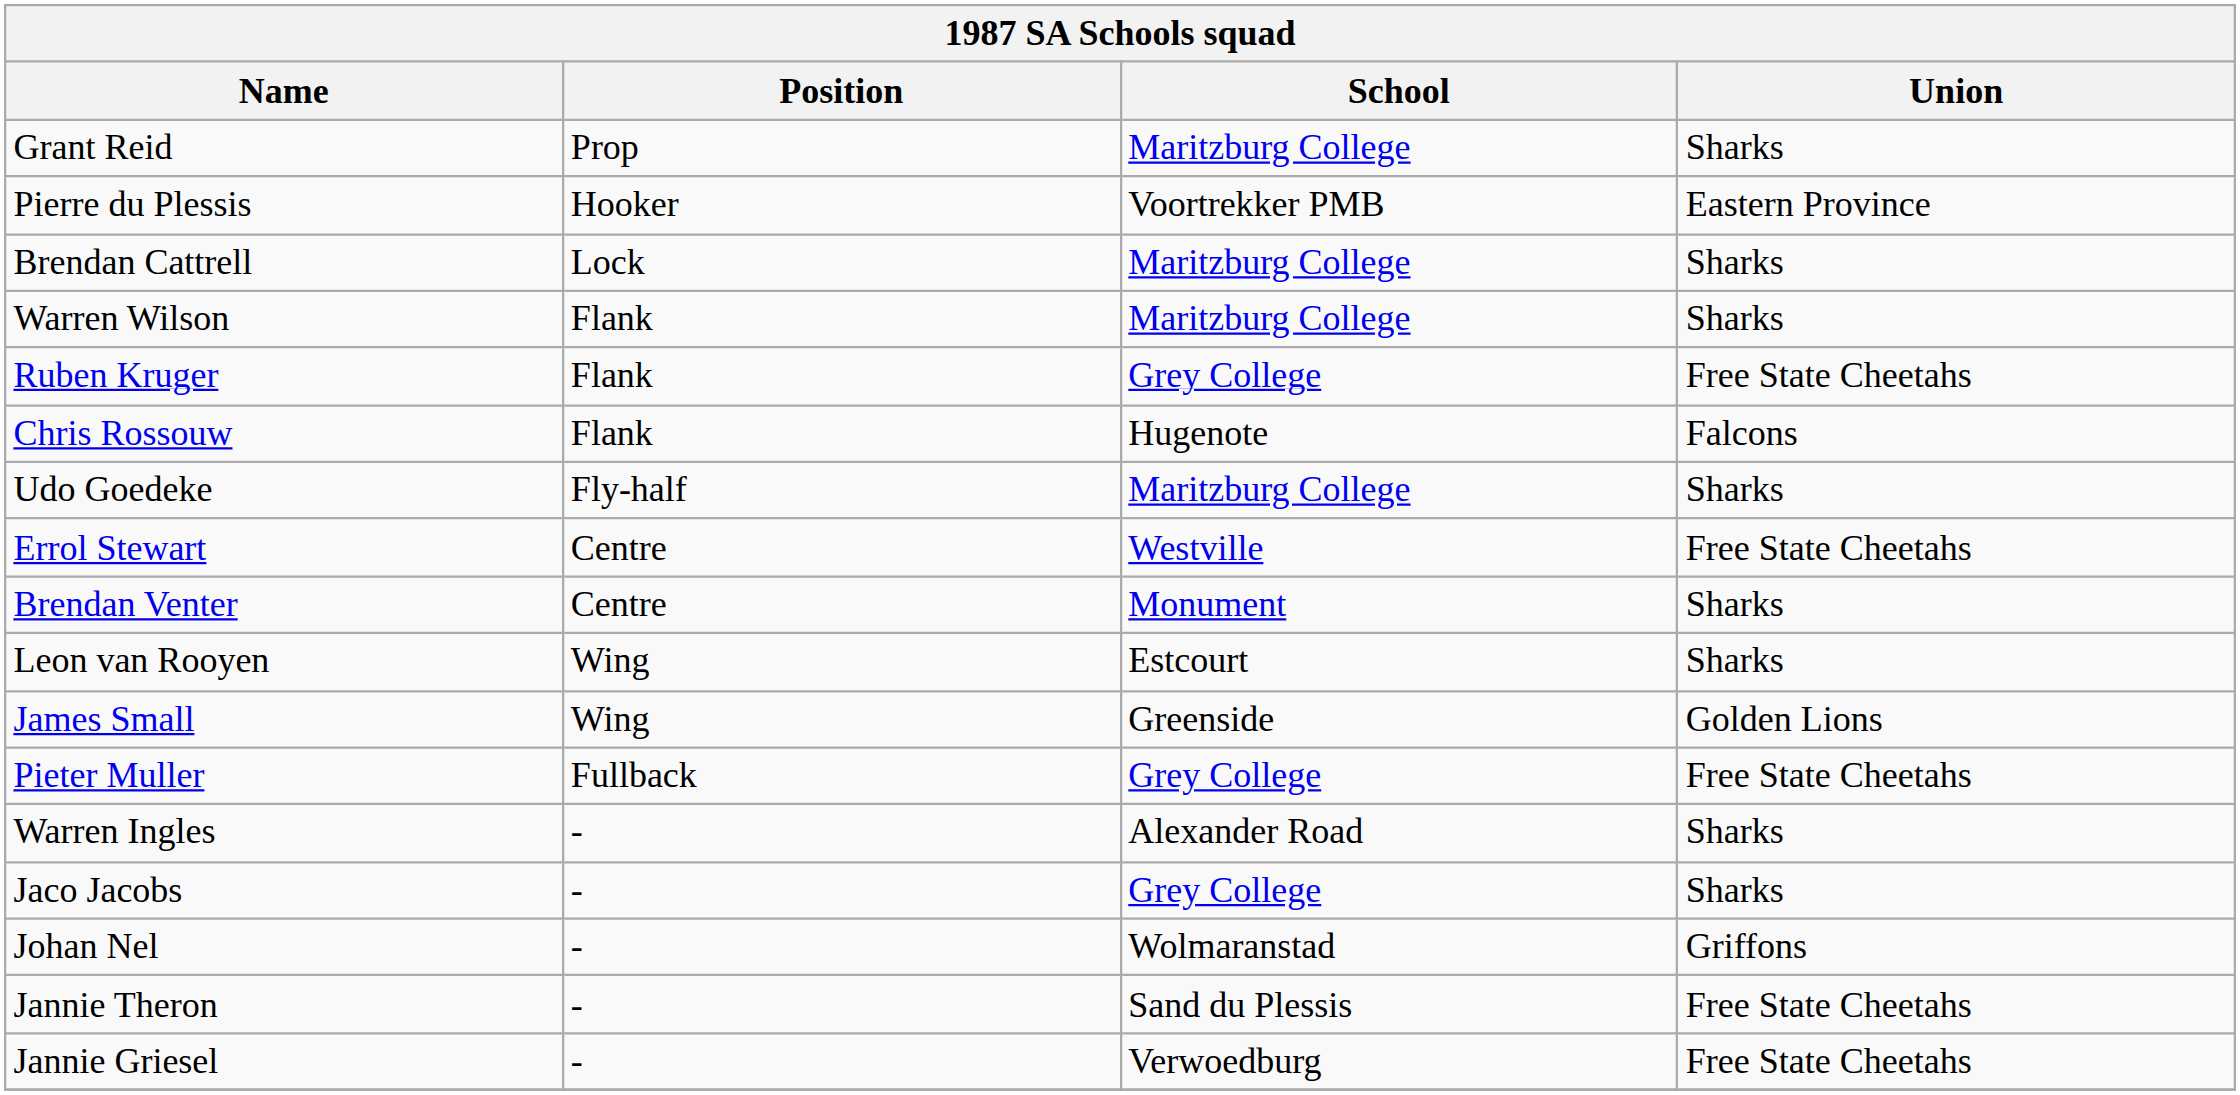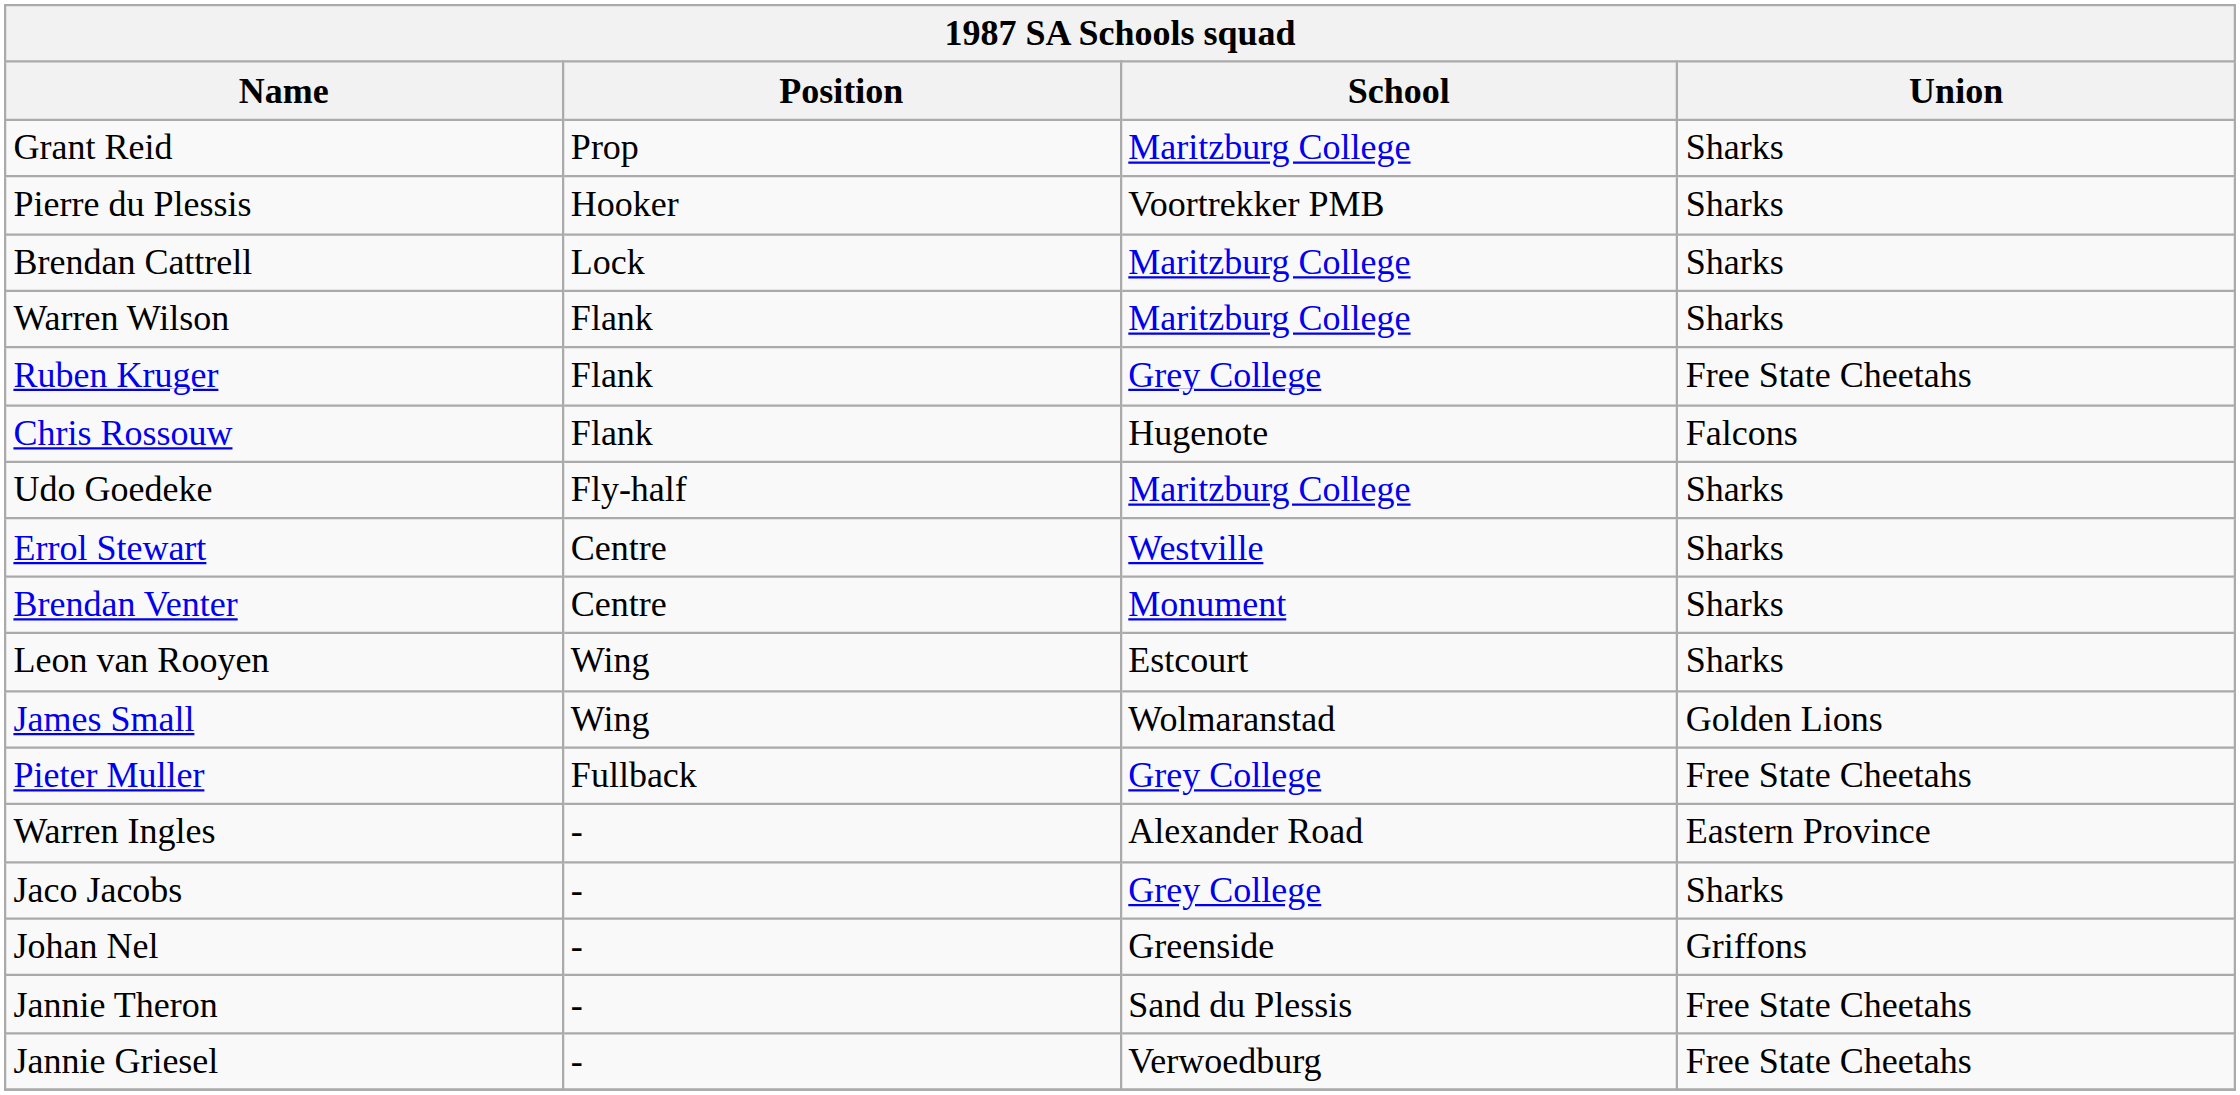Pierre du Plessis | Union: Eastern Province -> Sharks
Errol Stewart | Union: Free State Cheetahs -> Sharks
James Small | School: Greenside -> Wolmaranstad
Warren Ingles | Union: Sharks -> Eastern Province
Johan Nel | School: Wolmaranstad -> Greenside
